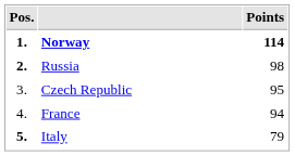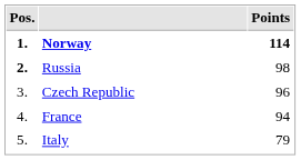Czech Republic | Points: 95 -> 96
Italy | Pos.: bold -> normal
